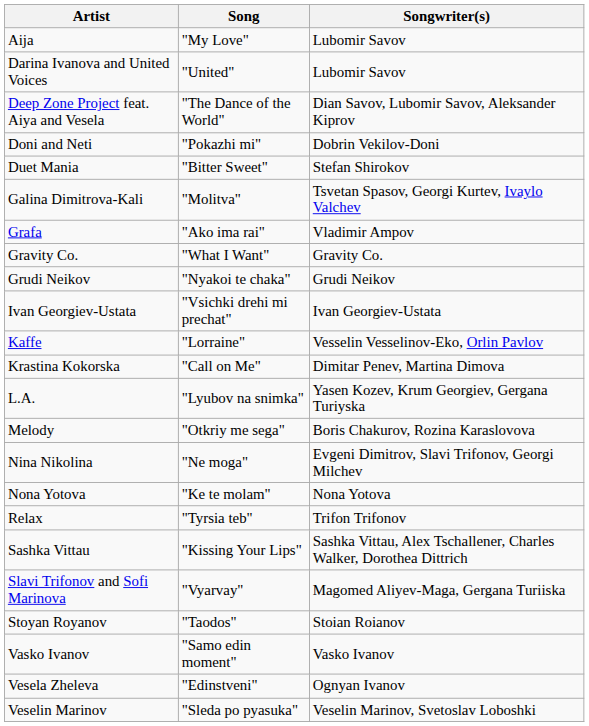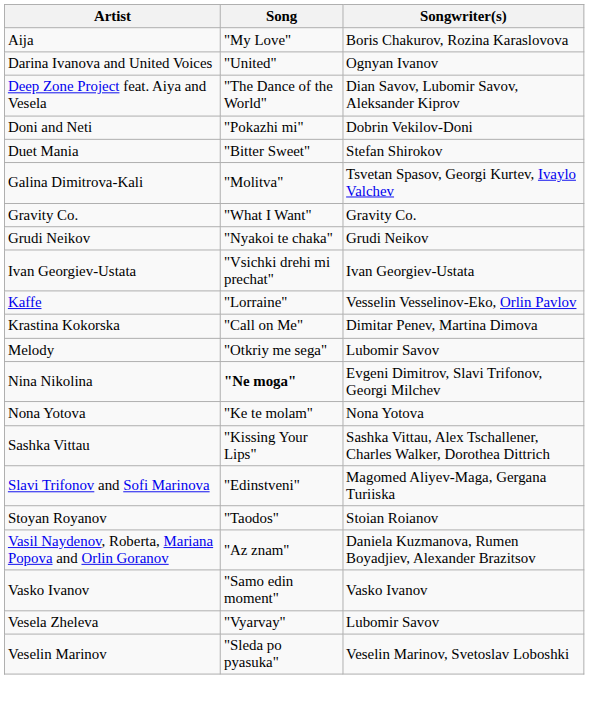Aija | Songwriter(s): Lubomir Savov -> Boris Chakurov, Rozina Karaslovova
Darina Ivanova and United Voices | Songwriter(s): Lubomir Savov -> Ognyan Ivanov
- row: Grafa | "Ako ima rai" | Vladimir Ampov
- row: L.A. | "Lyubov na snimka" | Yasen Kozev, Krum Georgiev, Gergana Turiyska
Melody | Songwriter(s): Boris Chakurov, Rozina Karaslovova -> Lubomir Savov
Nina Nikolina | Song: normal -> bold
- row: Relax | "Tyrsia teb" | Trifon Trifonov
Slavi Trifonov and Sofi Marinova | Song: "Vyarvay" -> "Edinstveni"
+ row: Vasil Naydenov, Roberta, Mariana Popova and Orlin Goranov | "Az znam" | Daniela Kuzmanova, Rumen Boyadjiev, Alexander Brazitsov
Vesela Zheleva | Song: "Edinstveni" -> "Vyarvay"
Vesela Zheleva | Songwriter(s): Ognyan Ivanov -> Lubomir Savov
